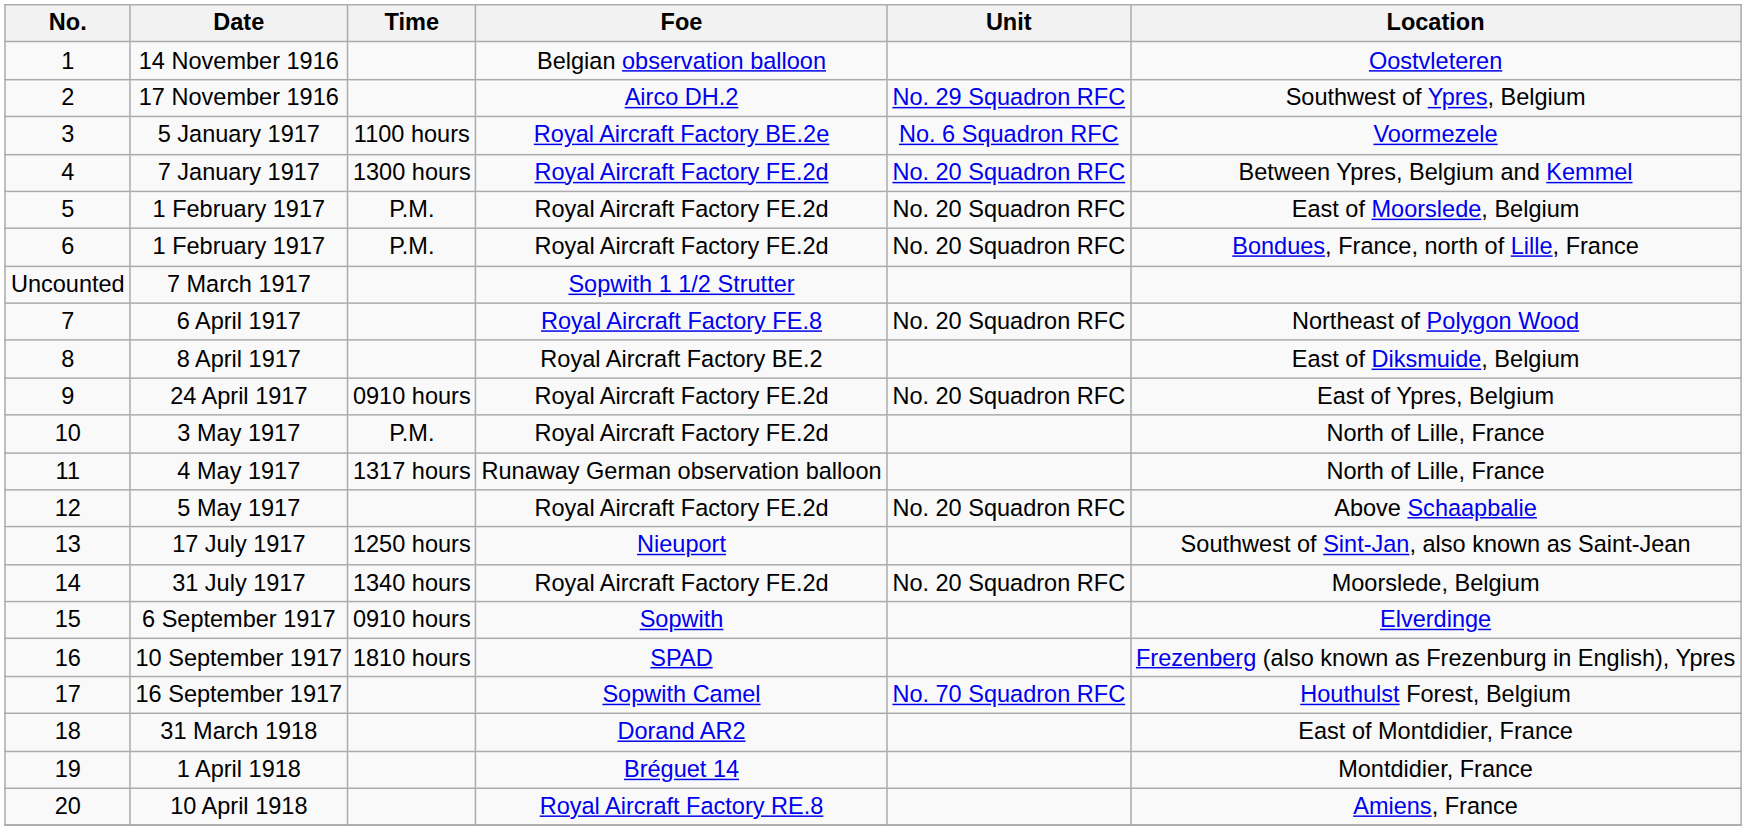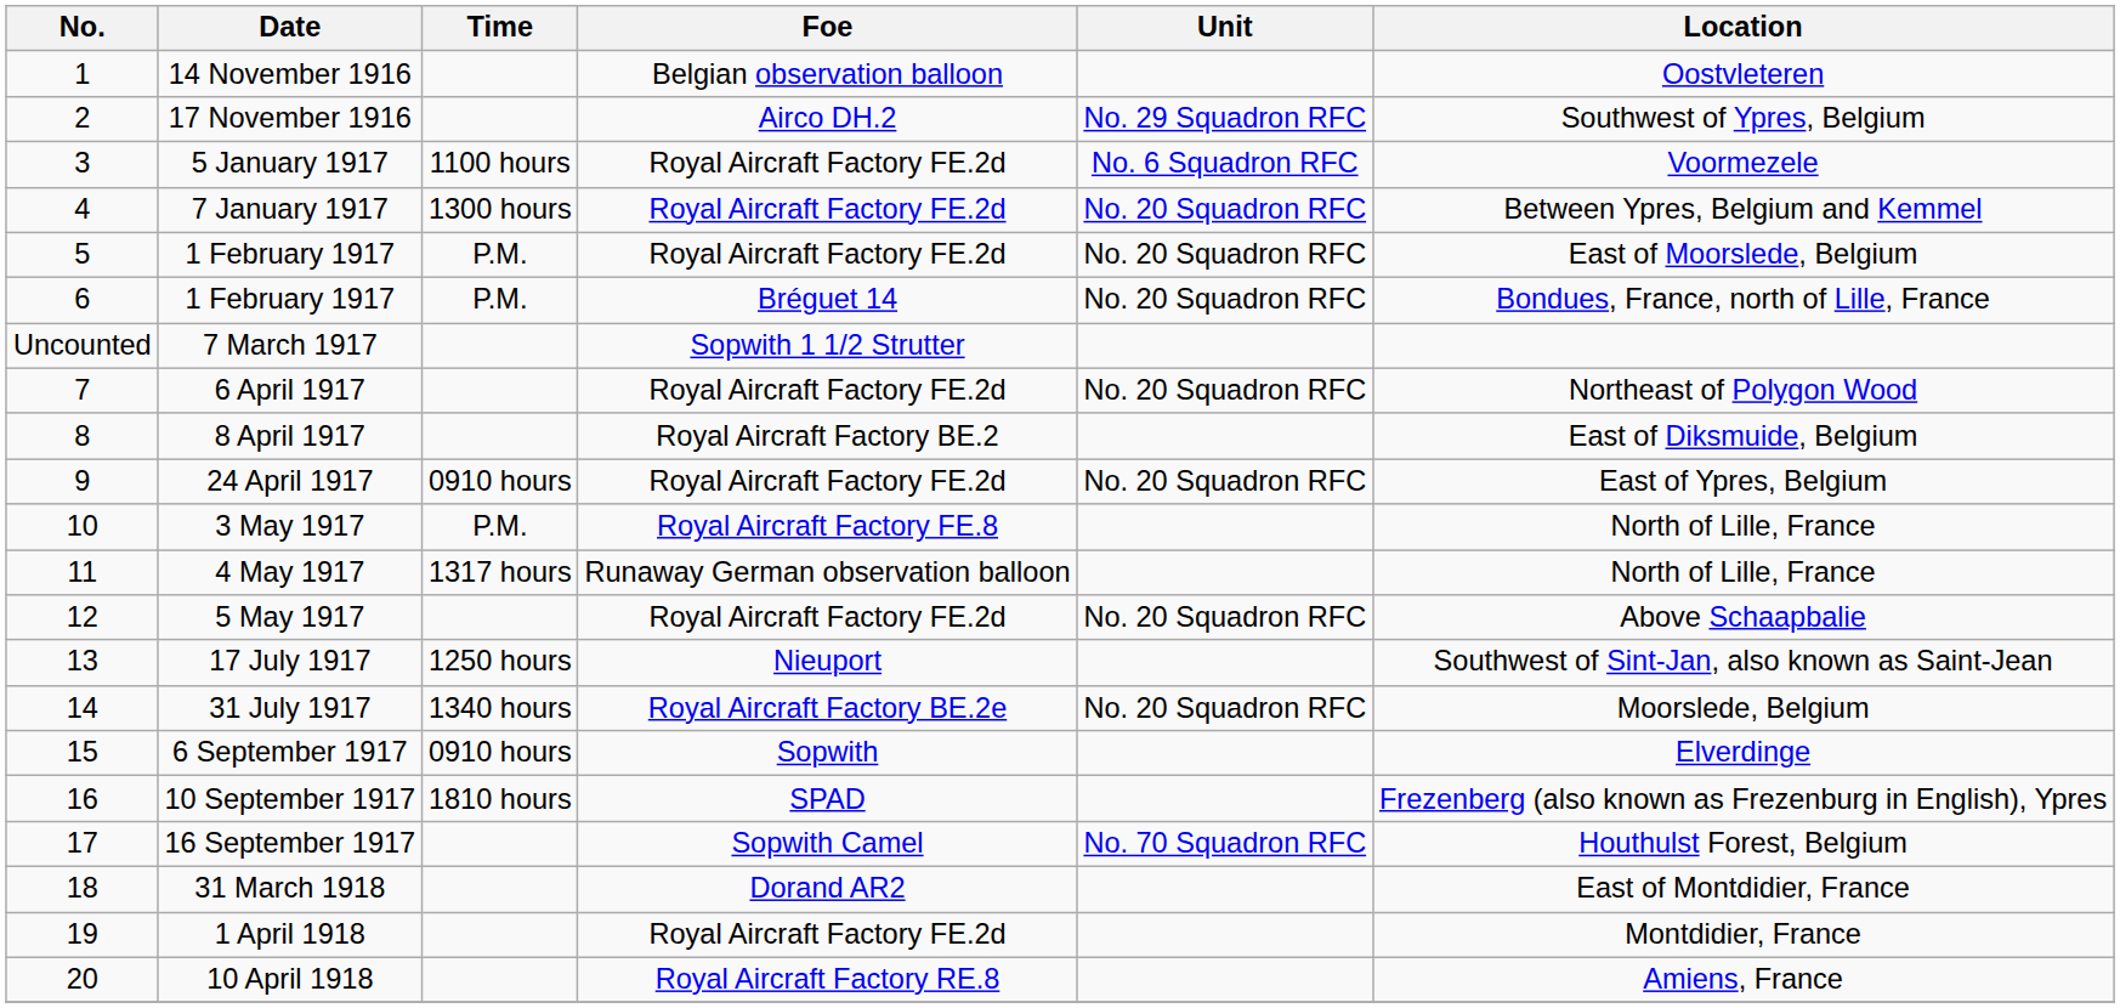5 January 1917 | Foe: Royal Aircraft Factory BE.2e -> Royal Aircraft Factory FE.2d
6 / 1 February 1917 | Foe: Royal Aircraft Factory FE.2d -> Bréguet 14
6 April 1917 | Foe: Royal Aircraft Factory FE.8 -> Royal Aircraft Factory FE.2d
3 May 1917 | Foe: Royal Aircraft Factory FE.2d -> Royal Aircraft Factory FE.8
31 July 1917 | Foe: Royal Aircraft Factory FE.2d -> Royal Aircraft Factory BE.2e
1 April 1918 | Foe: Bréguet 14 -> Royal Aircraft Factory FE.2d
